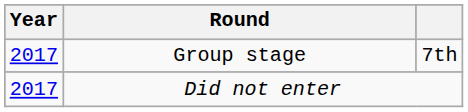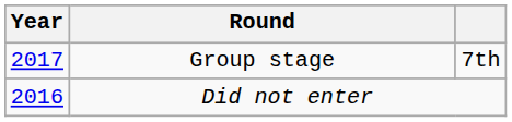Did not enter | Year: 2017 -> 2016
